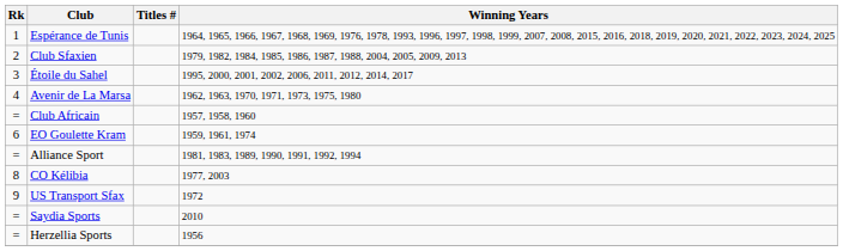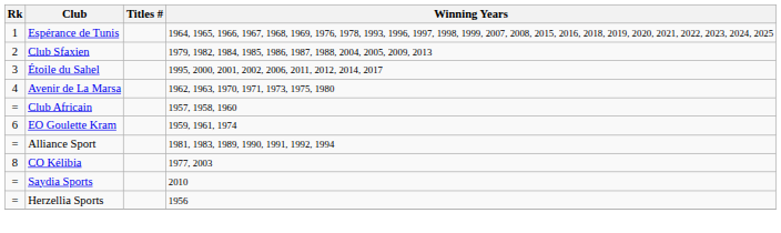- row: 9 | US Transport Sfax | 1972
